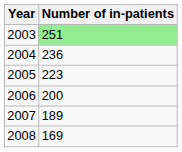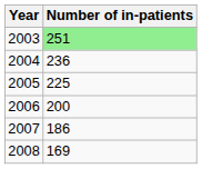2005 | Number of in-patients: 223 -> 225
2007 | Number of in-patients: 189 -> 186
